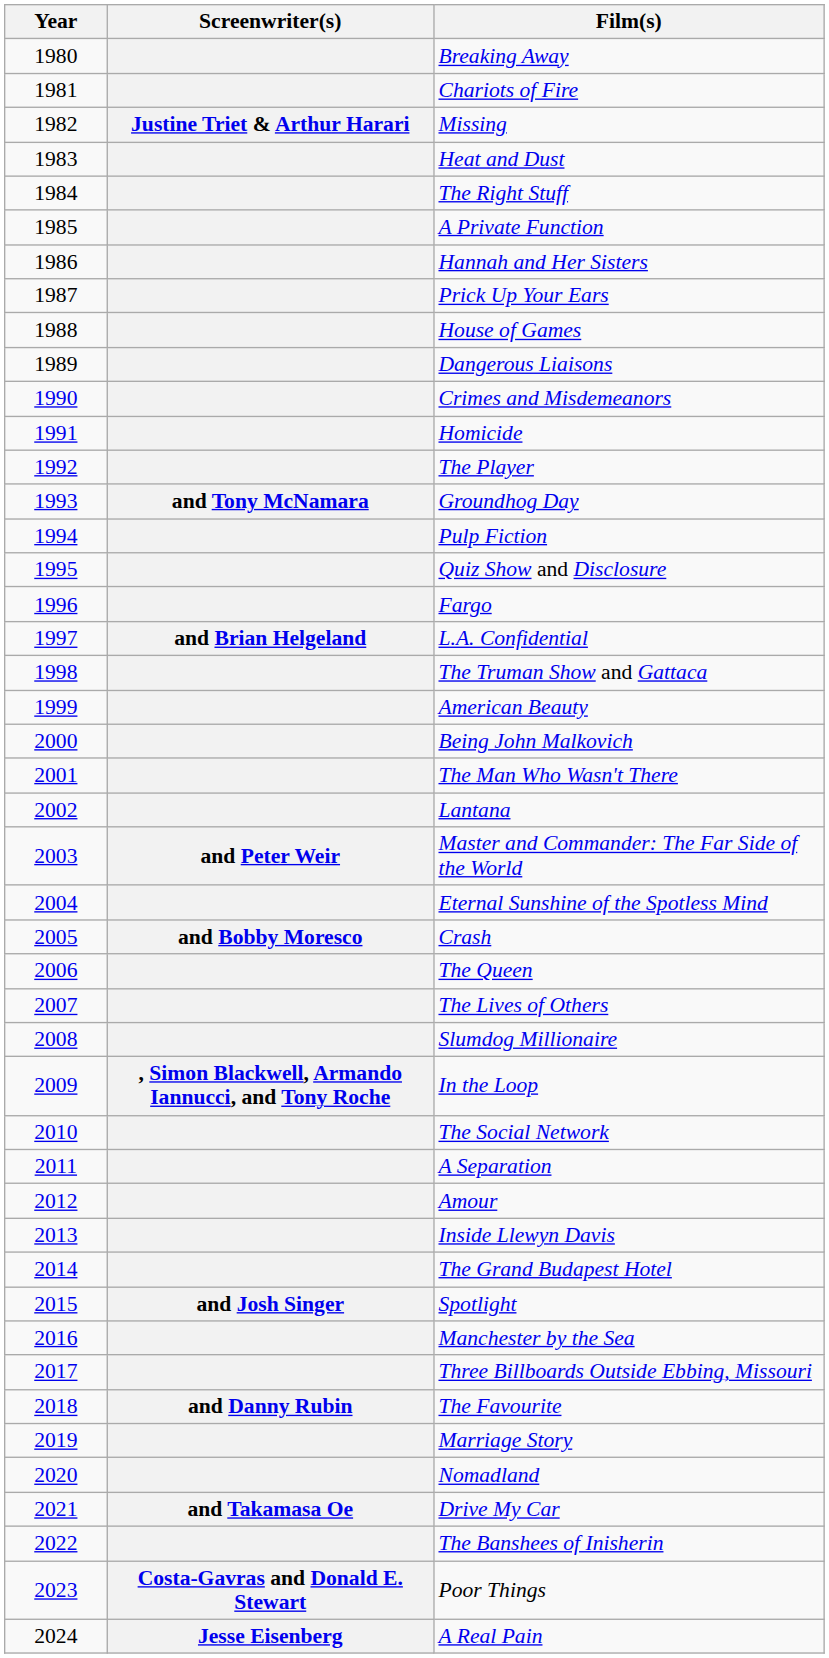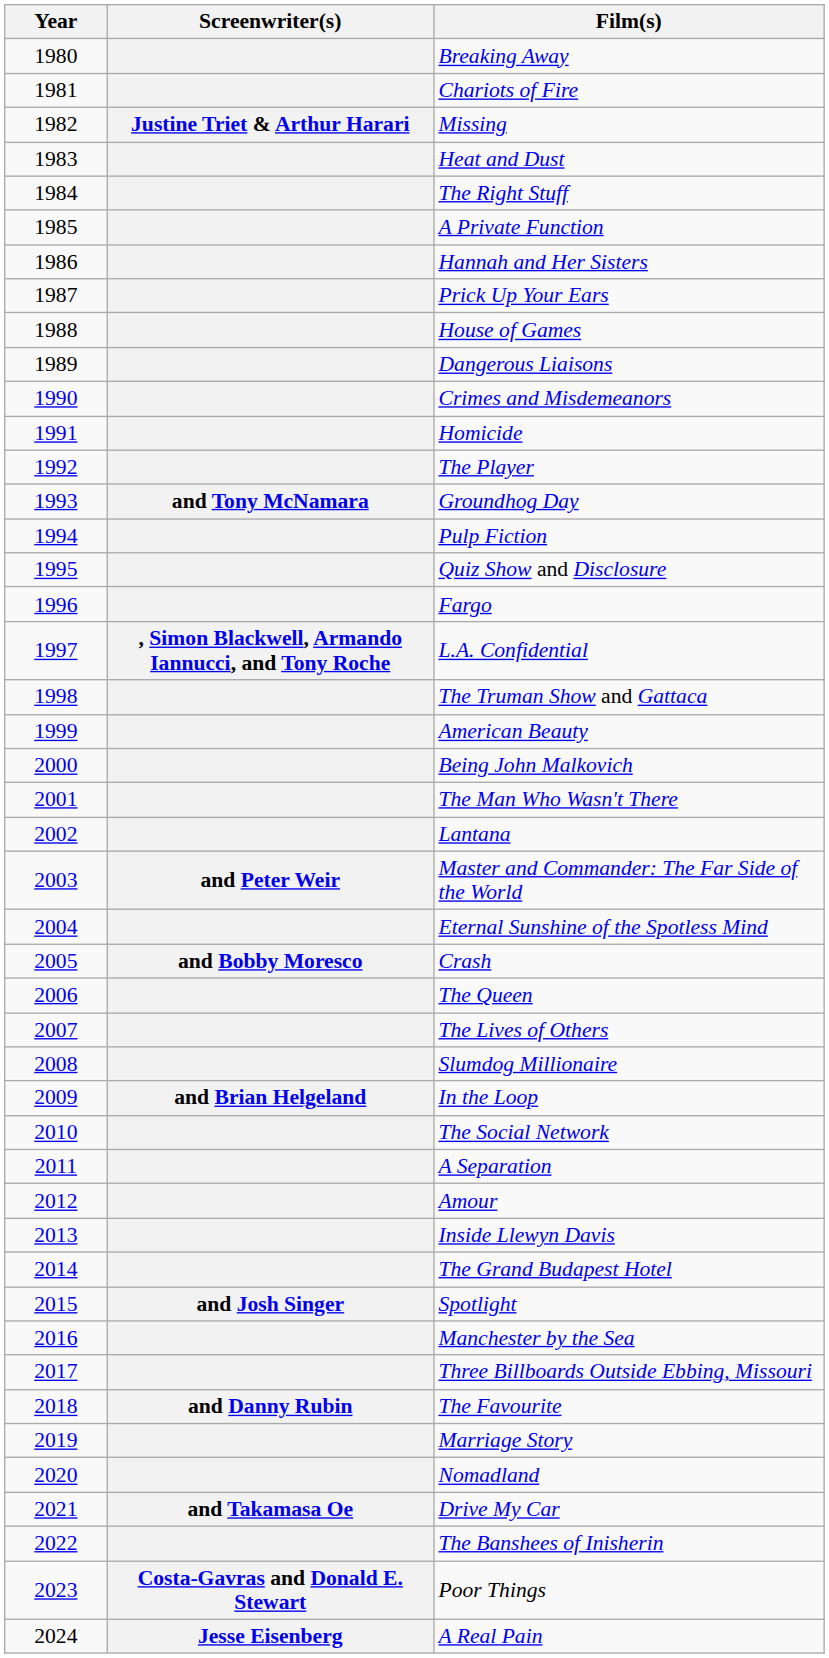L.A. Confidential | Screenwriter(s): and Brian Helgeland -> , Simon Blackwell, Armando Iannucci, and Tony Roche
In the Loop | Screenwriter(s): , Simon Blackwell, Armando Iannucci, and Tony Roche -> and Brian Helgeland
